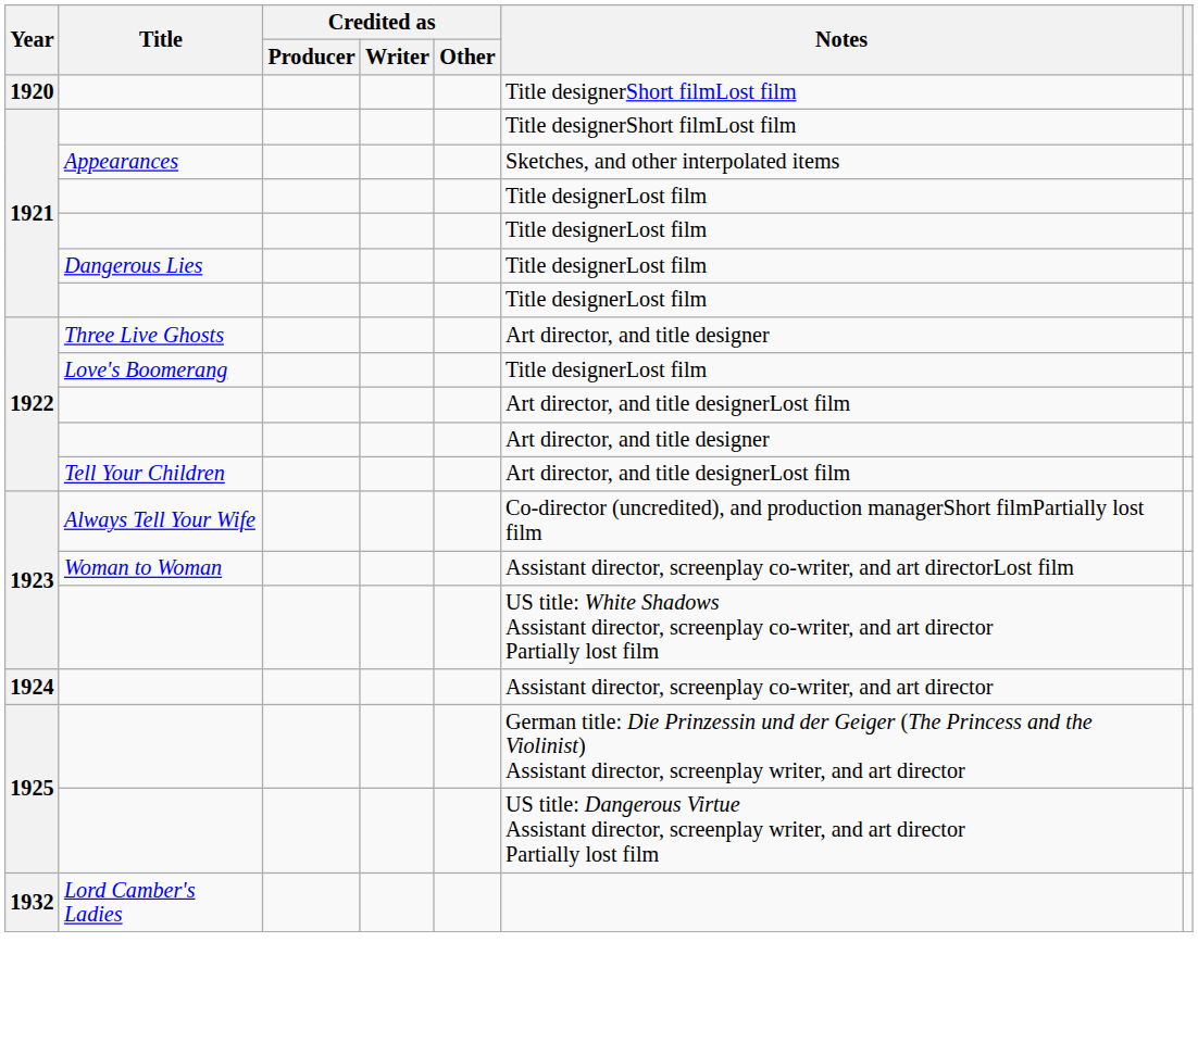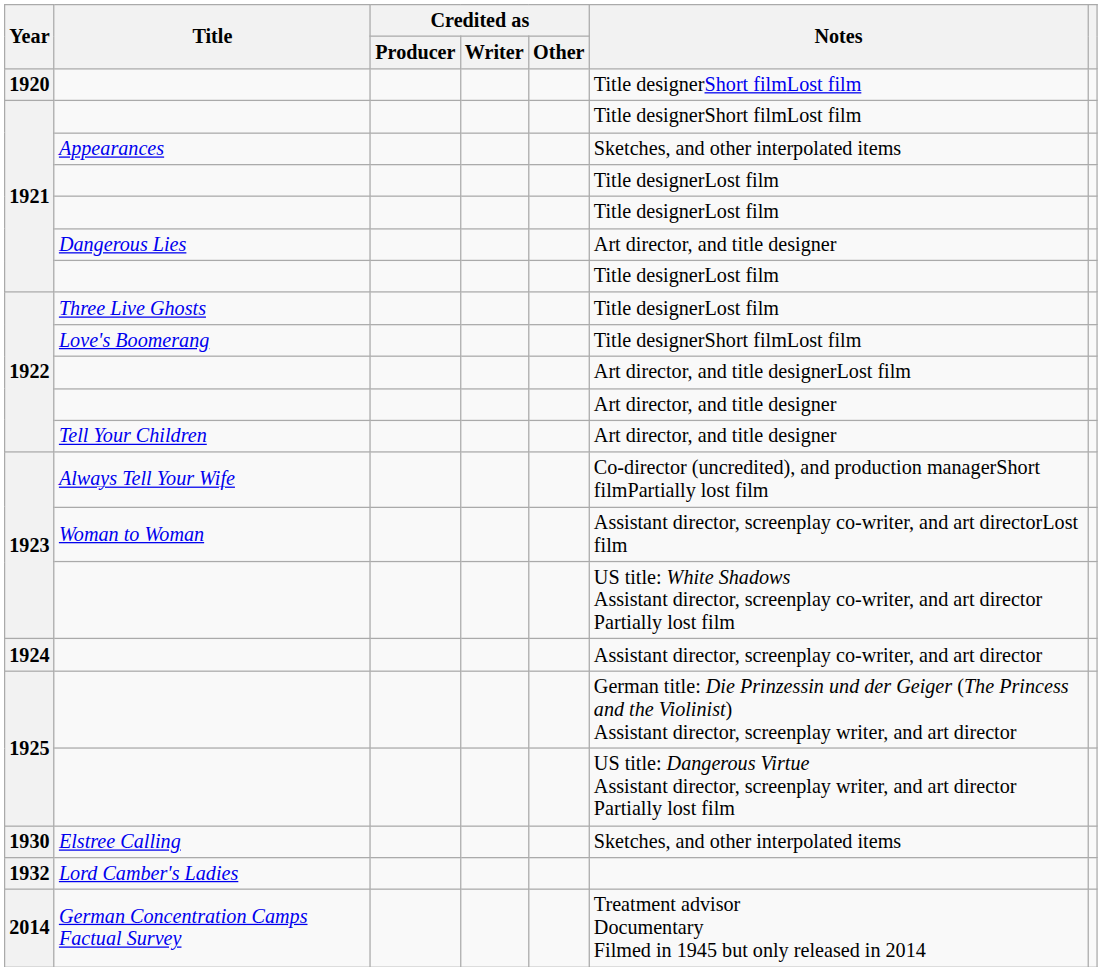Dangerous Lies | Notes: Title designerLost film -> Art director, and title designer
Three Live Ghosts | Notes: Art director, and title designer -> Title designerLost film
Love's Boomerang | Notes: Title designerLost film -> Title designerShort filmLost film
Tell Your Children | Notes: Art director, and title designerLost film -> Art director, and title designer
+ row: 1930 | Elstree Calling | Sketches, and other interpolated items
+ row: 2014 | German Concentration Camps Factual Survey | Treatment advisor Documentary Filmed in 1945 but only released in 2014
